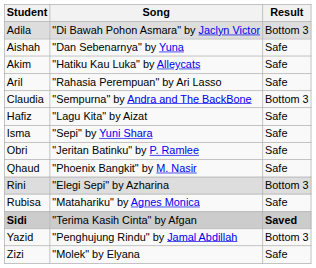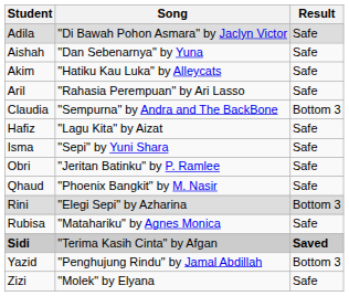Adila | Result: Bottom 3 -> Safe
